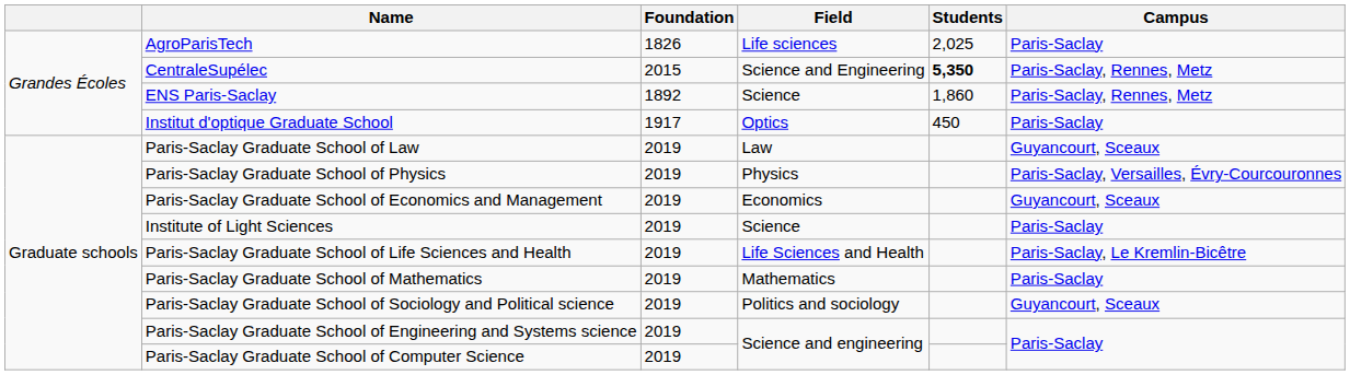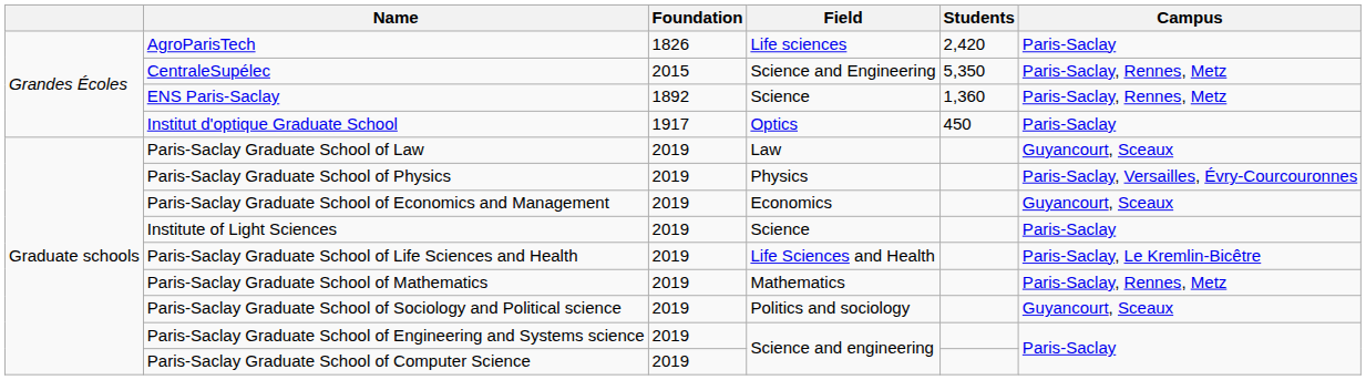AgroParisTech | Students: 2,025 -> 2,420
CentraleSupélec | Students: bold -> normal
ENS Paris-Saclay | Students: 1,860 -> 1,360
Paris-Saclay Graduate School of Mathematics | Campus: Paris-Saclay -> Paris-Saclay, Rennes, Metz
